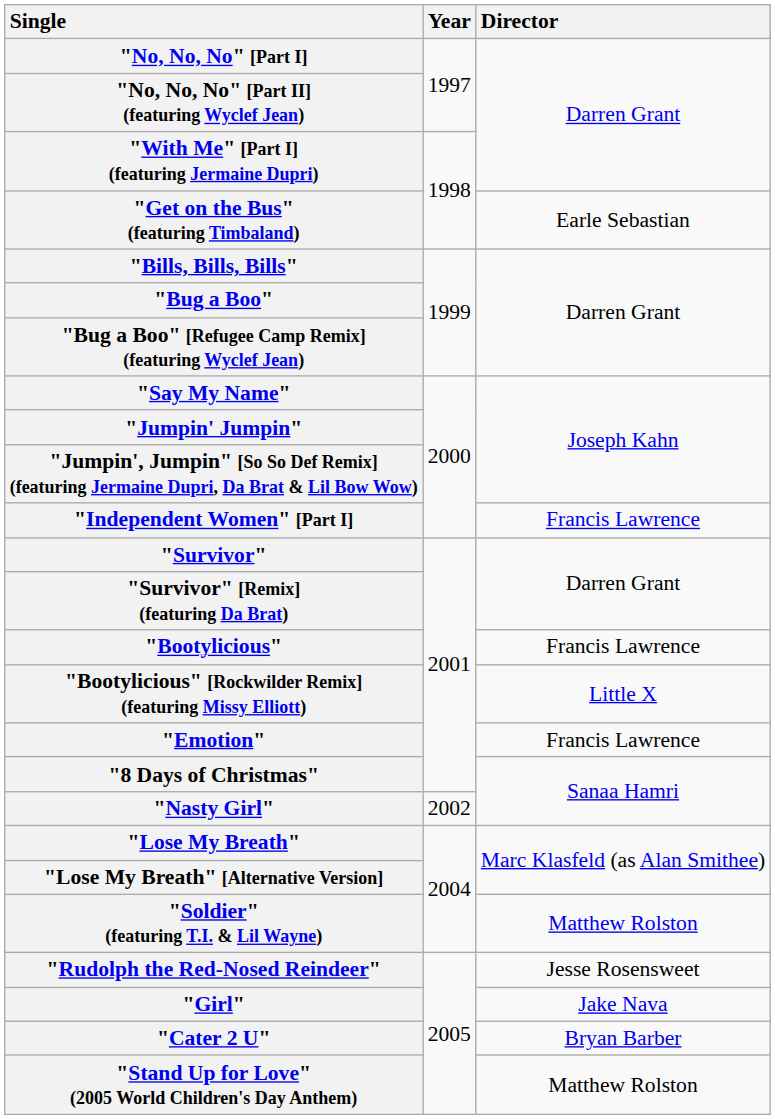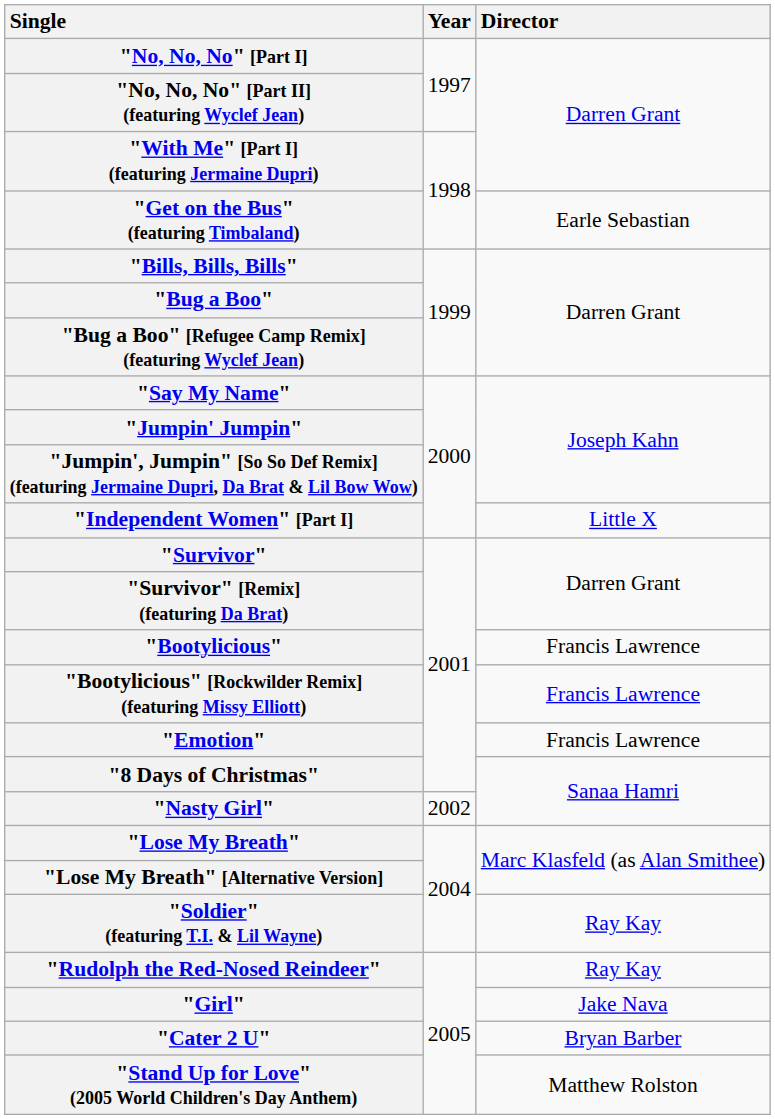"Independent Women" [Part I] | Director: Francis Lawrence -> Little X
"Bootylicious" [Rockwilder Remix] (featuring Missy Elliott) | Director: Little X -> Francis Lawrence
"Soldier" (featuring T.I. & Lil Wayne) | Director: Matthew Rolston -> Ray Kay
"Rudolph the Red-Nosed Reindeer" | Director: Jesse Rosensweet -> Ray Kay
